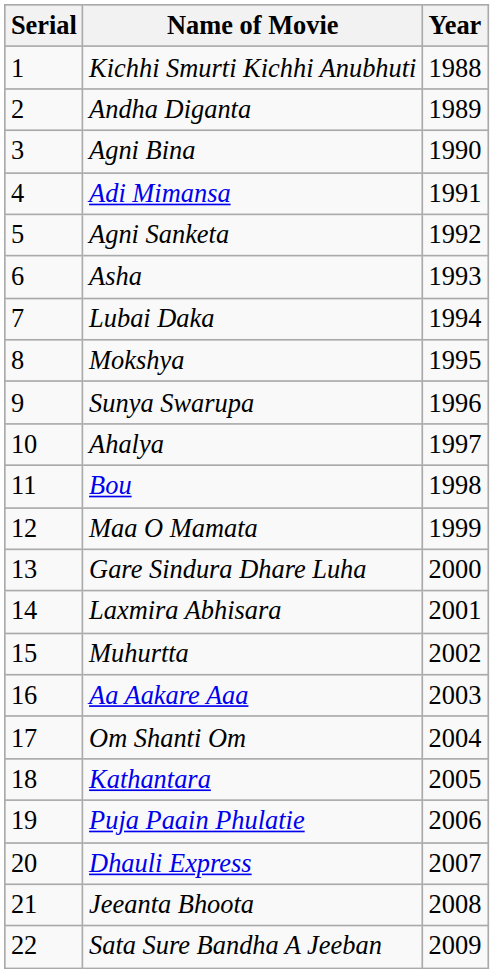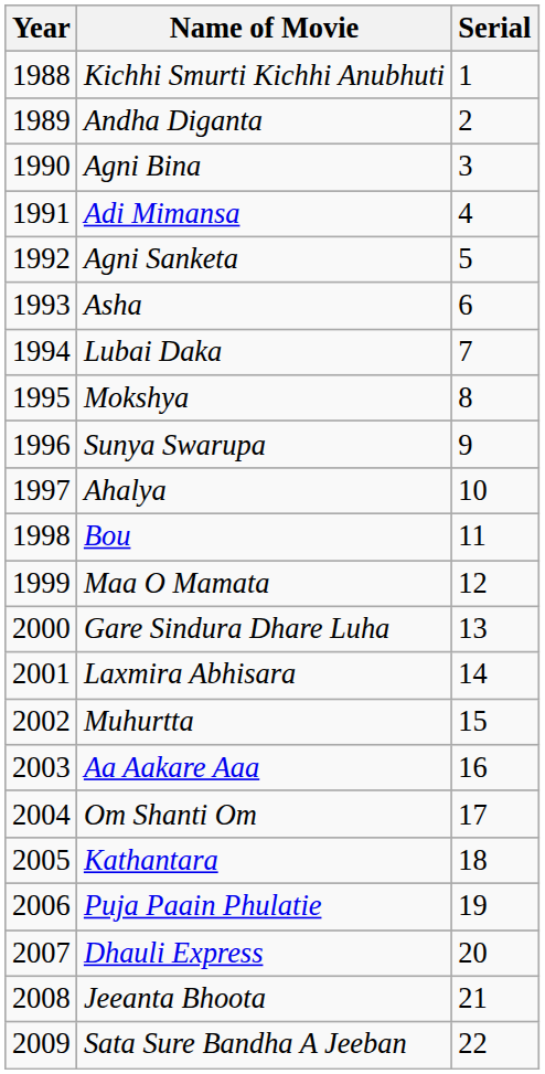columns swapped: Serial <-> Year
